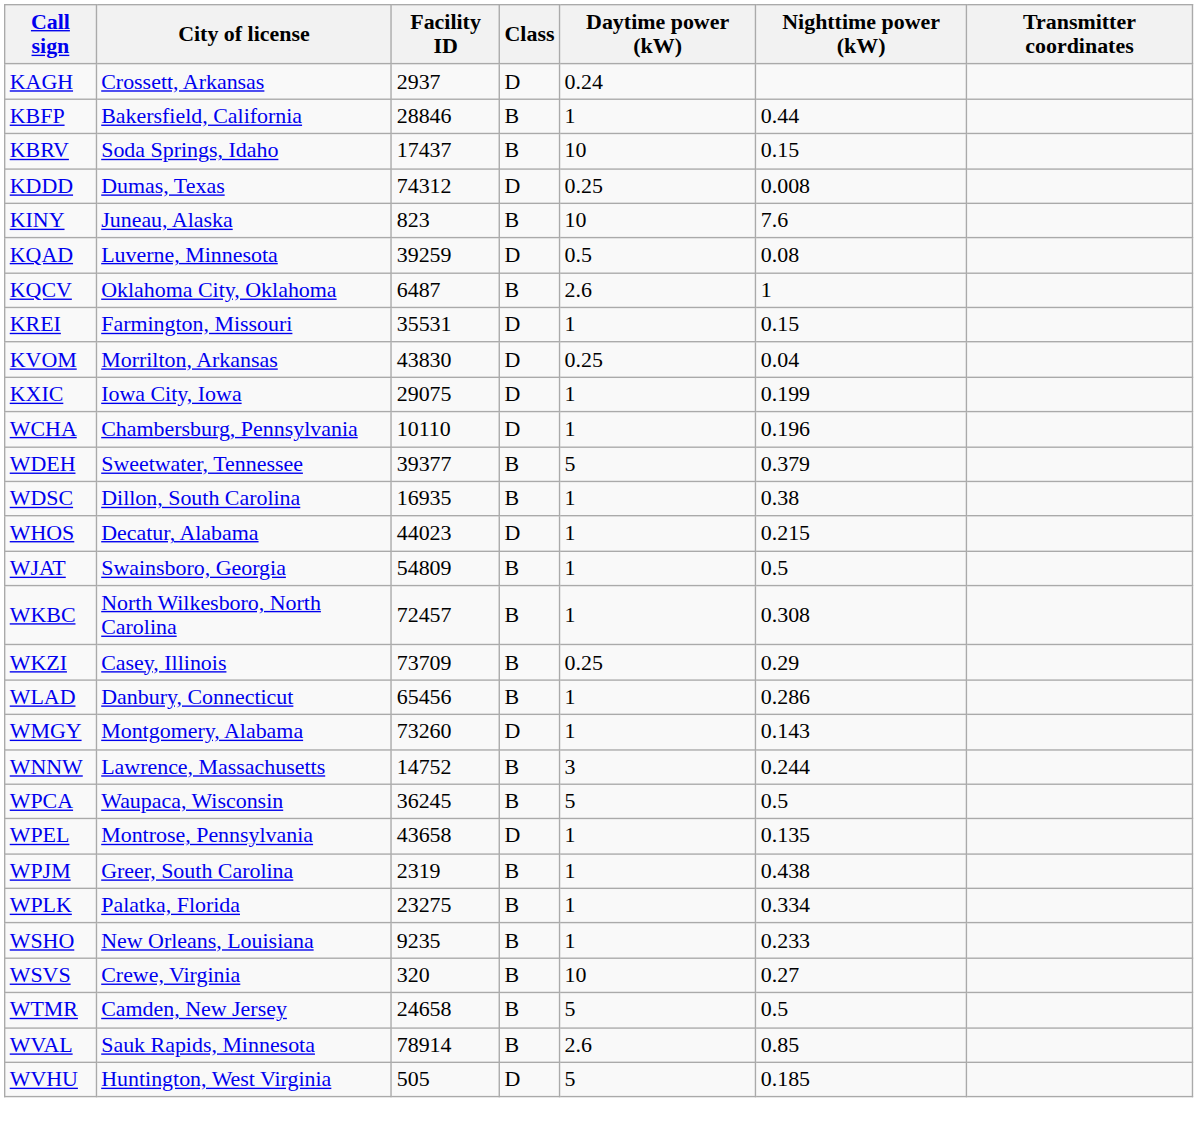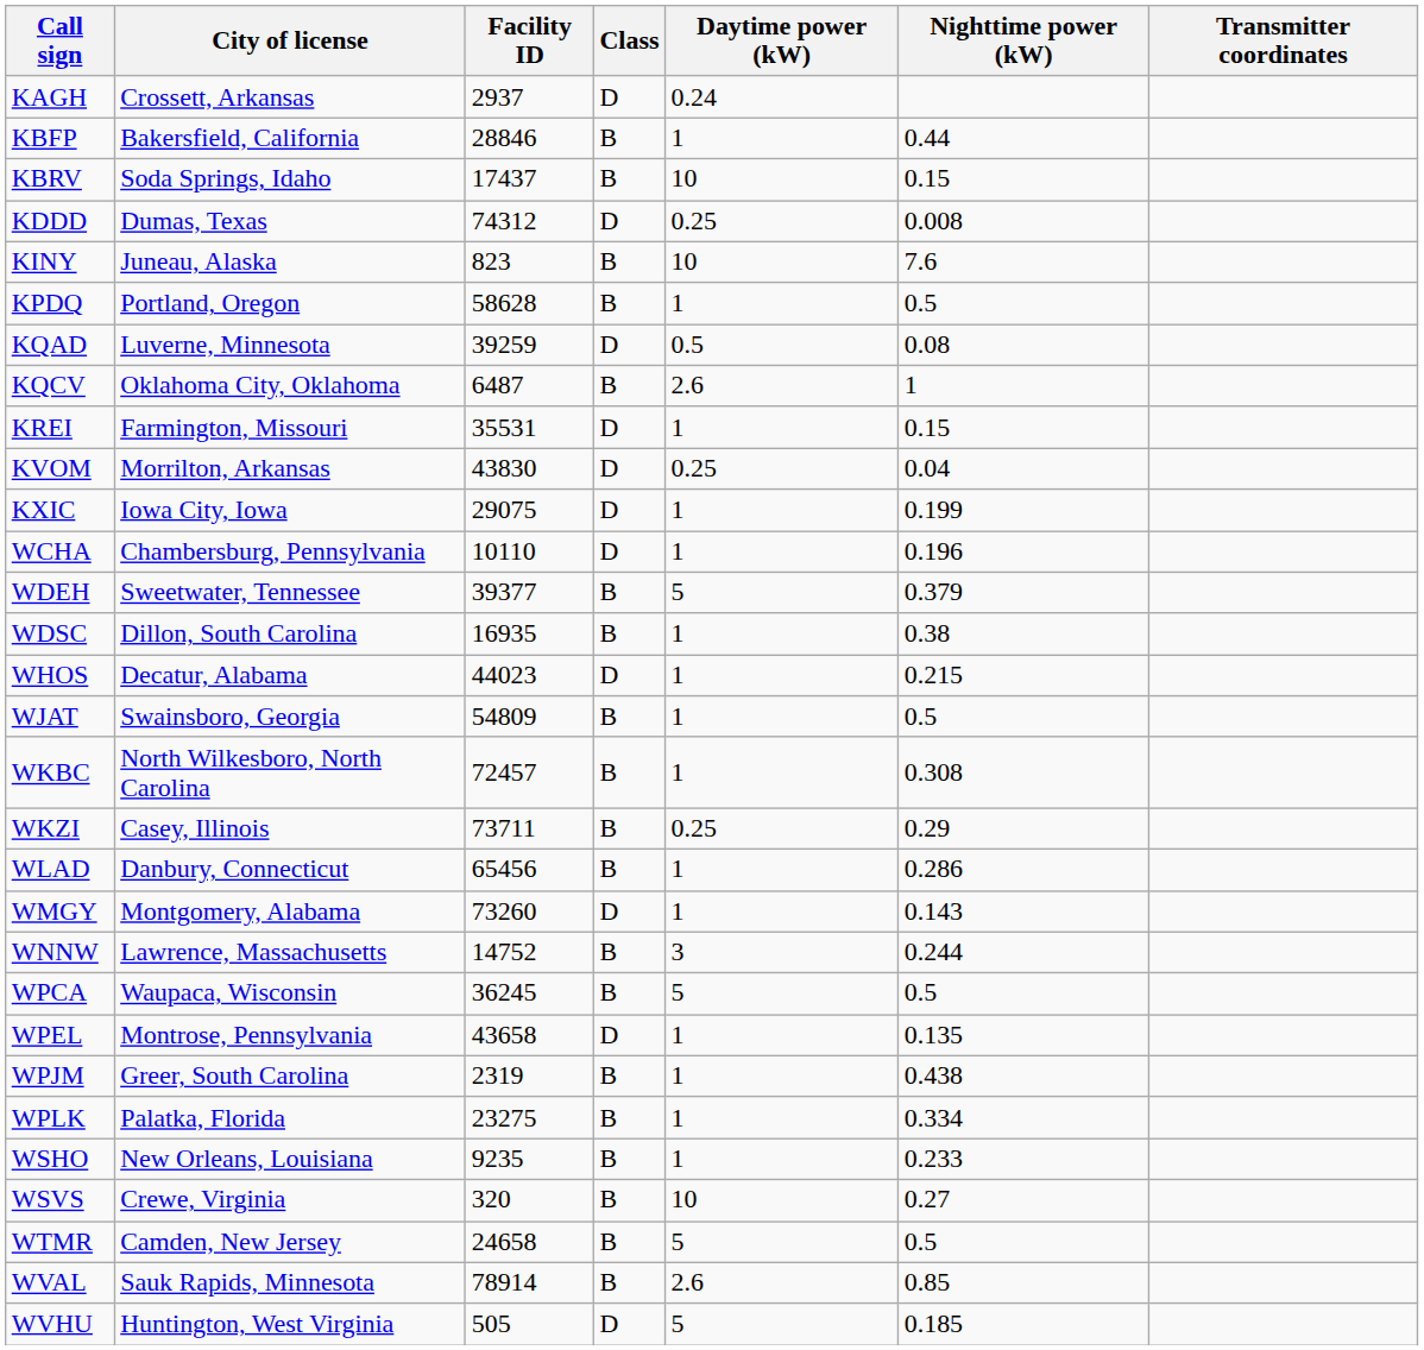+ row: KPDQ | Portland, Oregon | 58628 | B | 1 | 0.5
WKZI | Facility ID: 73709 -> 73711
